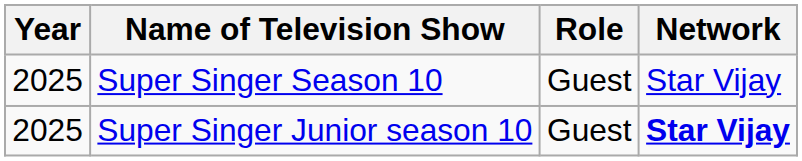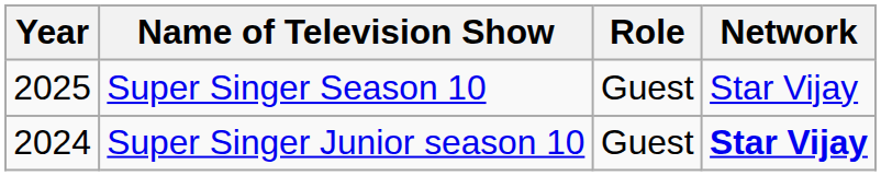Super Singer Junior season 10 | Year: 2025 -> 2024
